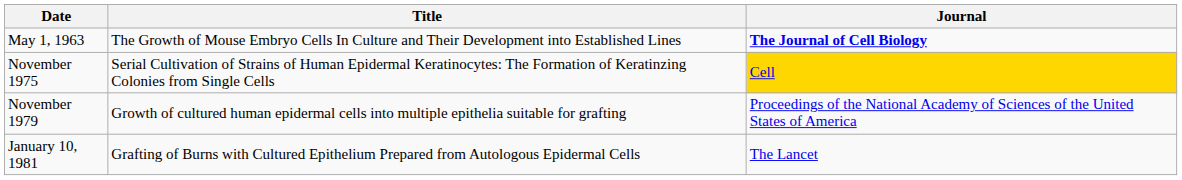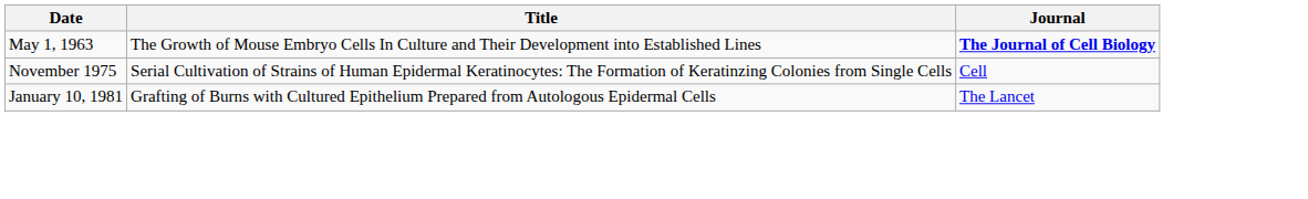November 1975 | Journal: gold background -> no background
- row: November 1979 | Growth of cultured human epidermal cells into multiple epithelia suitable for grafting | Proceedings of the National Academy of Sciences of the United States of America
